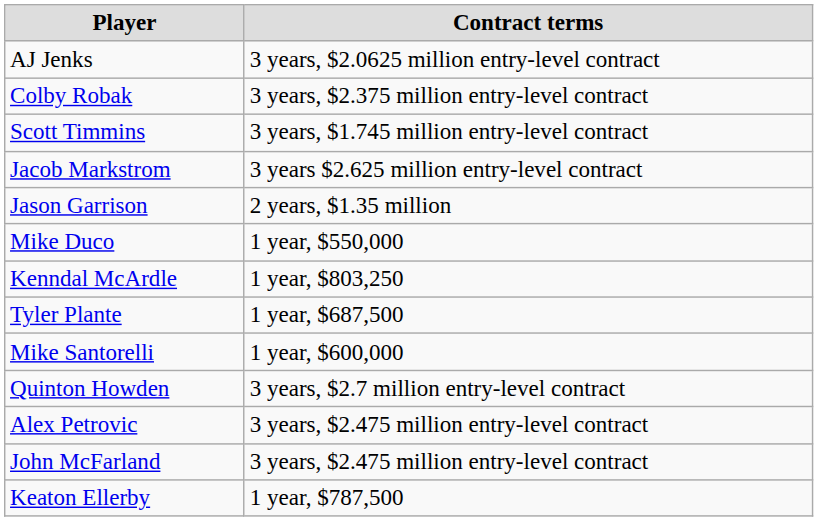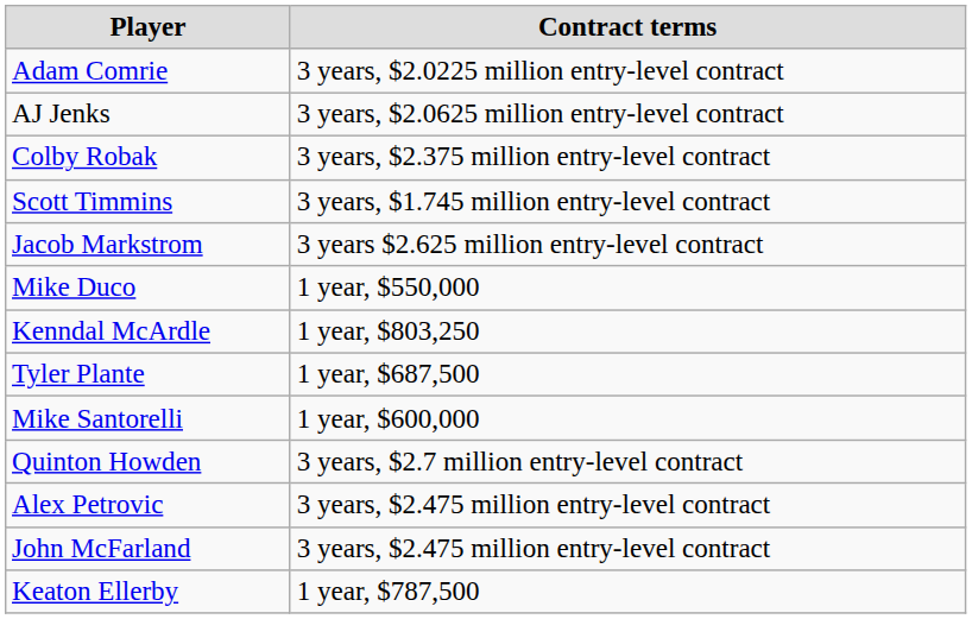+ row: Adam Comrie | 3 years, $2.0225 million entry-level contract
- row: Jason Garrison | 2 years, $1.35 million
